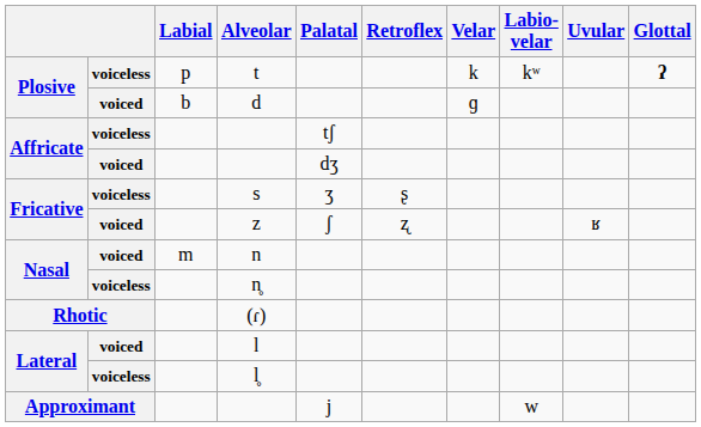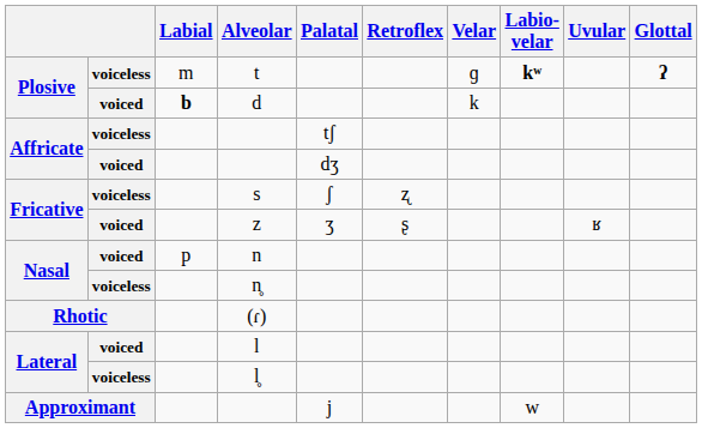t | Labial: p -> m
t | Velar: k -> ɡ
t | Labio- velar: normal -> bold
d | Labial: normal -> bold
d | Velar: ɡ -> k
s | Palatal: ʒ -> ʃ
s | Retroflex: ʂ -> ʐ
z | Palatal: ʃ -> ʒ
z | Retroflex: ʐ -> ʂ
n | Labial: m -> p
